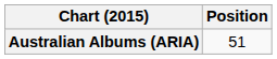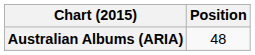Australian Albums (ARIA) | Position: 51 -> 48
